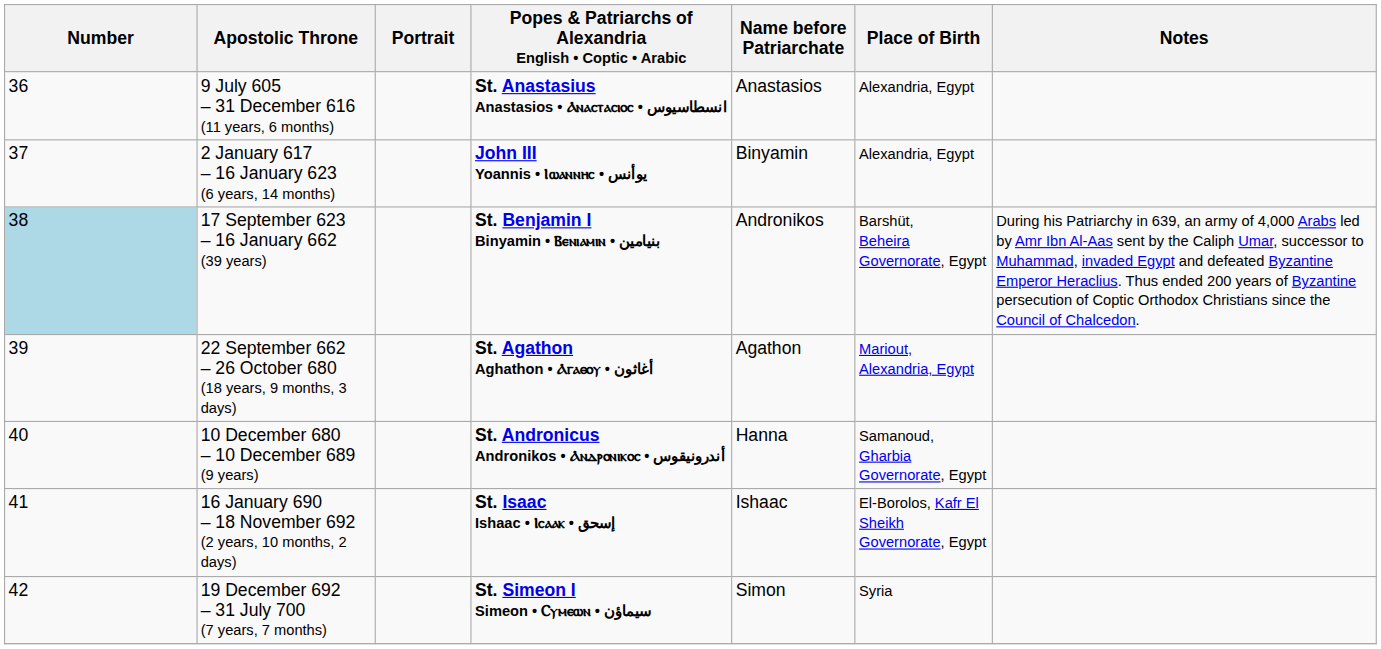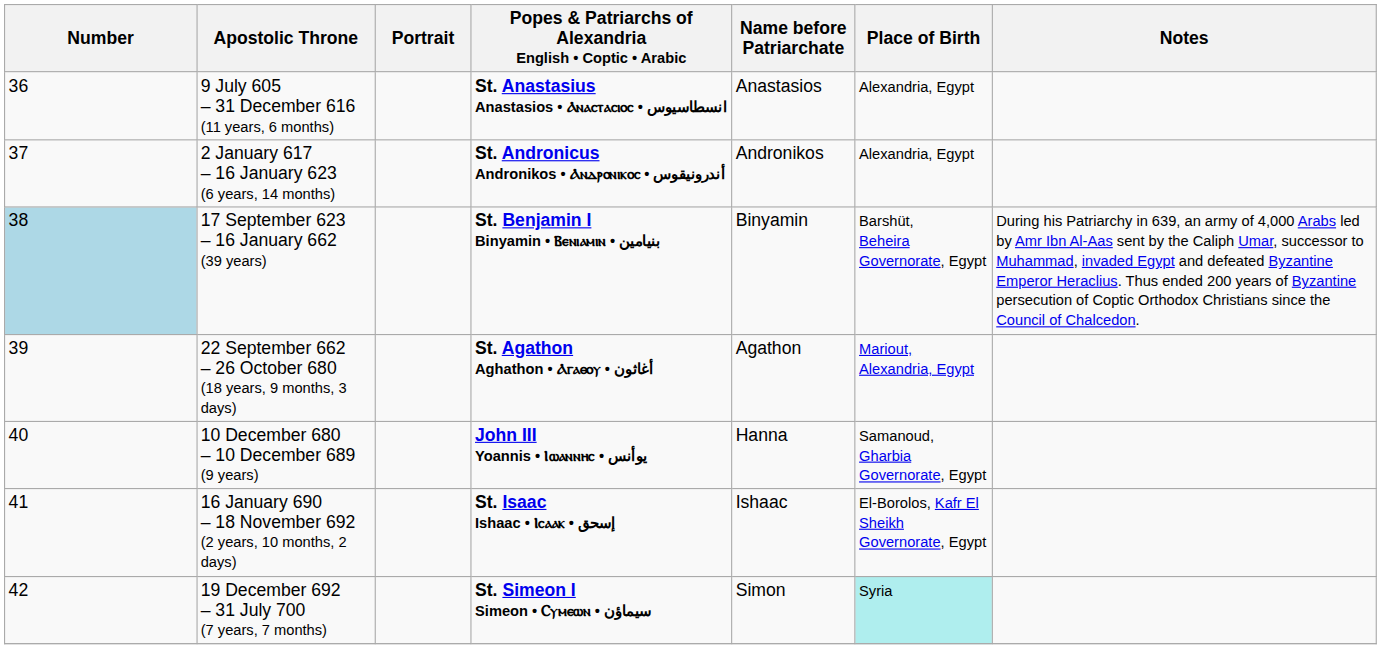2 January 617 – 16 January 623 (6 years, 14 months) | Popes & Patriarchs of Alexandria English • Coptic • Arabic: John III Yoannis • Ⲓⲱⲁⲛⲛⲏⲥ • يوأنس -> St. Andronicus Andronikos • Ⲁⲛⲇⲣⲟⲛⲓⲕⲟⲥ • أندرونيقوس
2 January 617 – 16 January 623 (6 years, 14 months) | Name before Patriarchate: Binyamin -> Andronikos
17 September 623 – 16 January 662 (39 years) | Name before Patriarchate: Andronikos -> Binyamin
10 December 680 – 10 December 689 (9 years) | Popes & Patriarchs of Alexandria English • Coptic • Arabic: St. Andronicus Andronikos • Ⲁⲛⲇⲣⲟⲛⲓⲕⲟⲥ • أندرونيقوس -> John III Yoannis • Ⲓⲱⲁⲛⲛⲏⲥ • يوأنس
19 December 692 – 31 July 700 (7 years, 7 months) | Place of Birth: no background -> paleturquoise background
